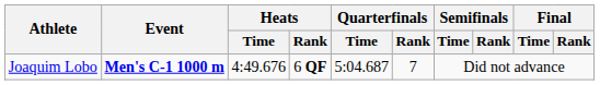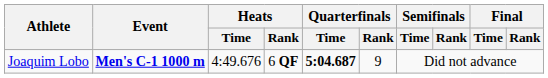Joaquim Lobo | Quarterfinals / Time: normal -> bold
Joaquim Lobo | Quarterfinals / Rank: 7 -> 9
